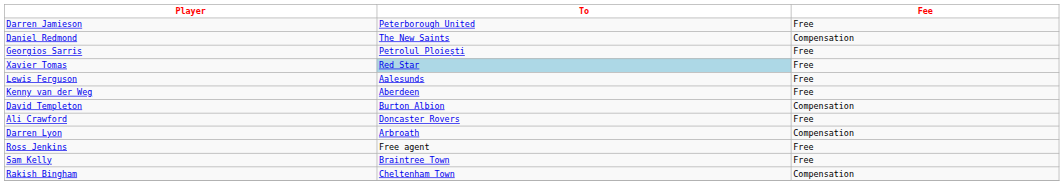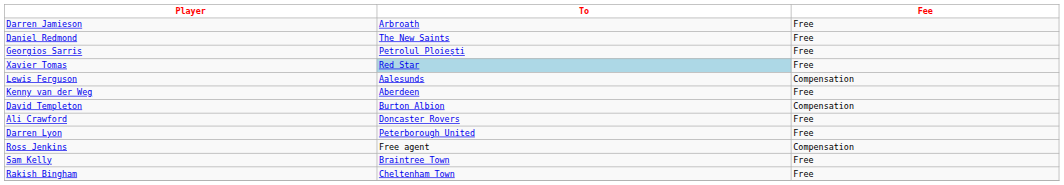Darren Jamieson | To: Peterborough United -> Arbroath
Daniel Redmond | Fee: Compensation -> Free
Lewis Ferguson | Fee: Free -> Compensation
Darren Lyon | To: Arbroath -> Peterborough United
Darren Lyon | Fee: Compensation -> Free
Ross Jenkins | Fee: Free -> Compensation
Rakish Bingham | Fee: Compensation -> Free
